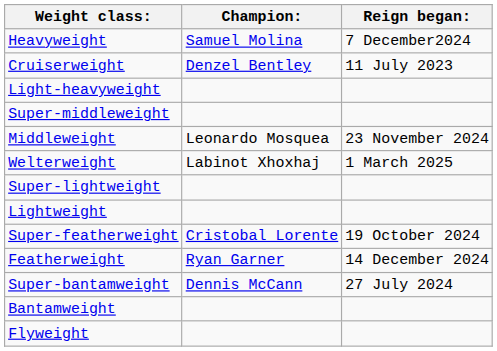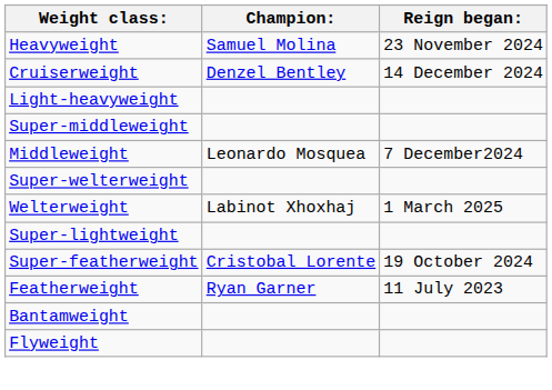Heavyweight | Reign began:: 7 December2024 -> 23 November 2024
Cruiserweight | Reign began:: 11 July 2023 -> 14 December 2024
Middleweight | Reign began:: 23 November 2024 -> 7 December2024
+ row: Super-welterweight
- row: Lightweight
Featherweight | Reign began:: 14 December 2024 -> 11 July 2023
- row: Super-bantamweight | Dennis McCann | 27 July 2024
